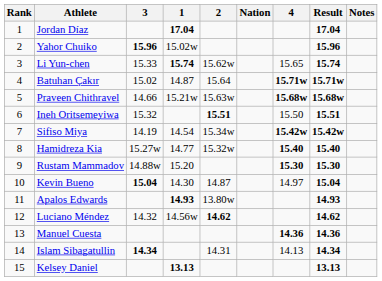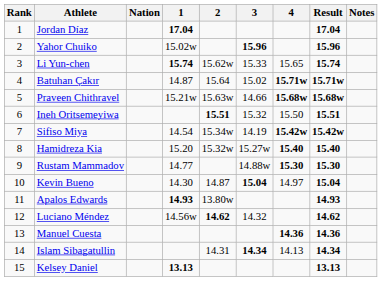columns swapped: Nation <-> 3
Hamidreza Kia | 1: 14.77 -> 15.20
Rustam Mammadov | 1: 15.20 -> 14.77
